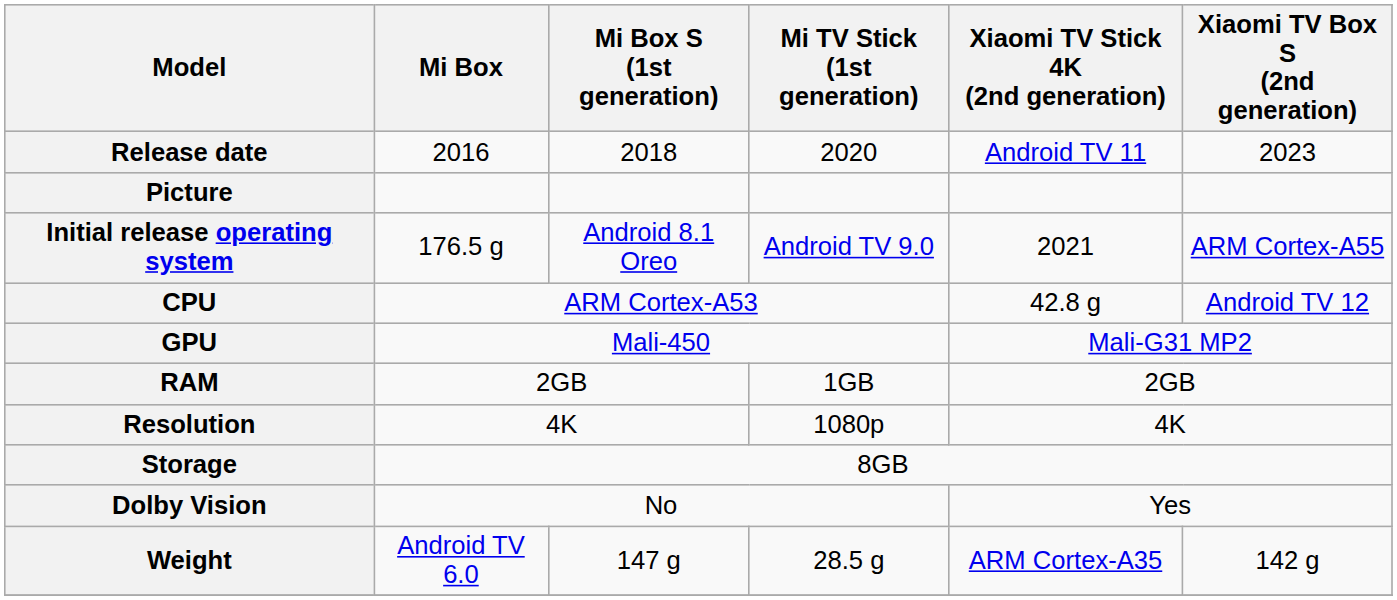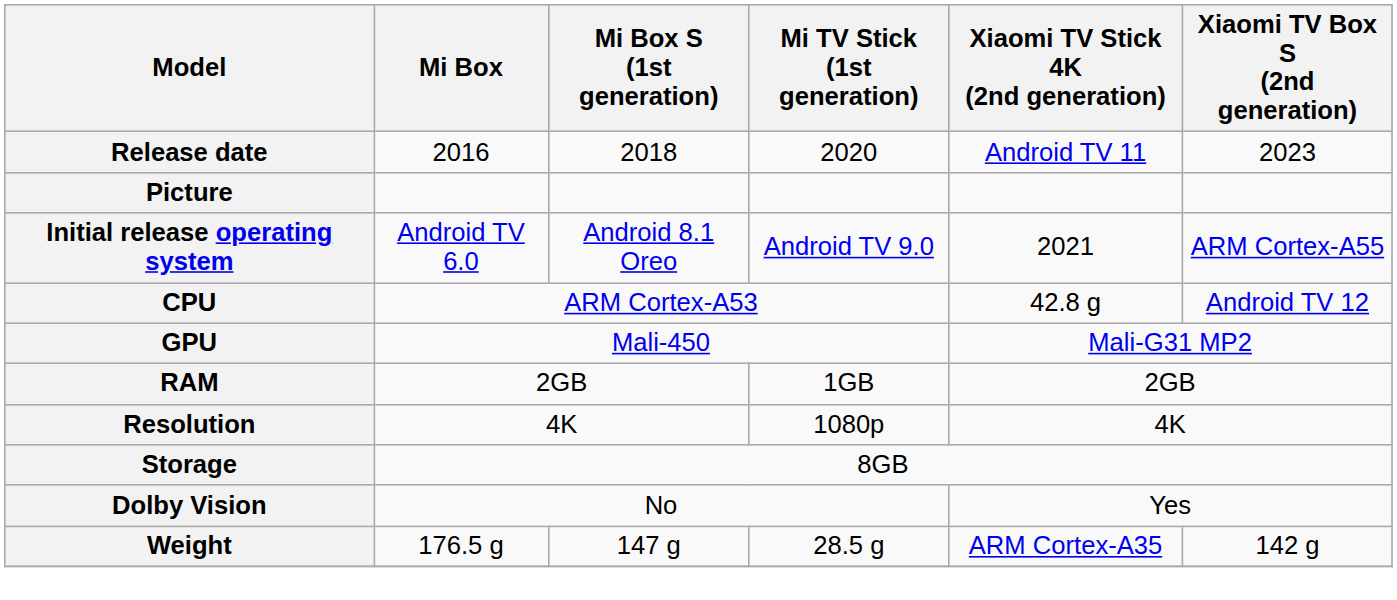Initial release operating system | Mi Box: 176.5 g -> Android TV 6.0
Weight | Mi Box: Android TV 6.0 -> 176.5 g
